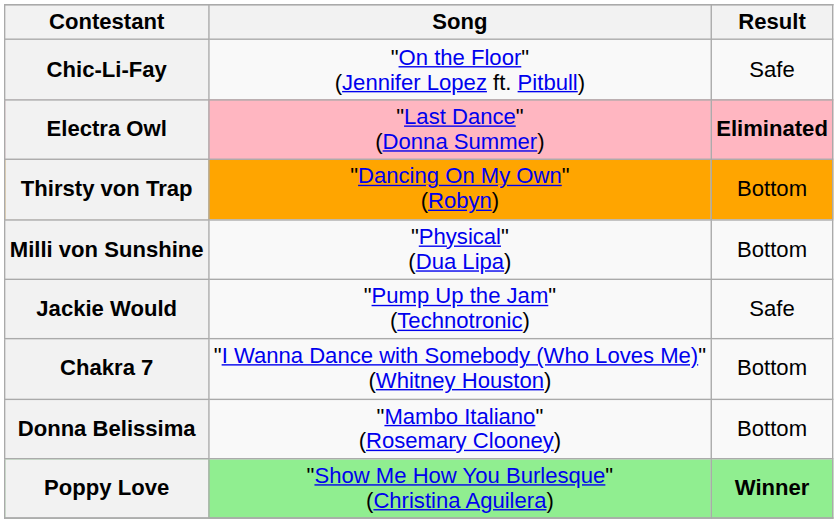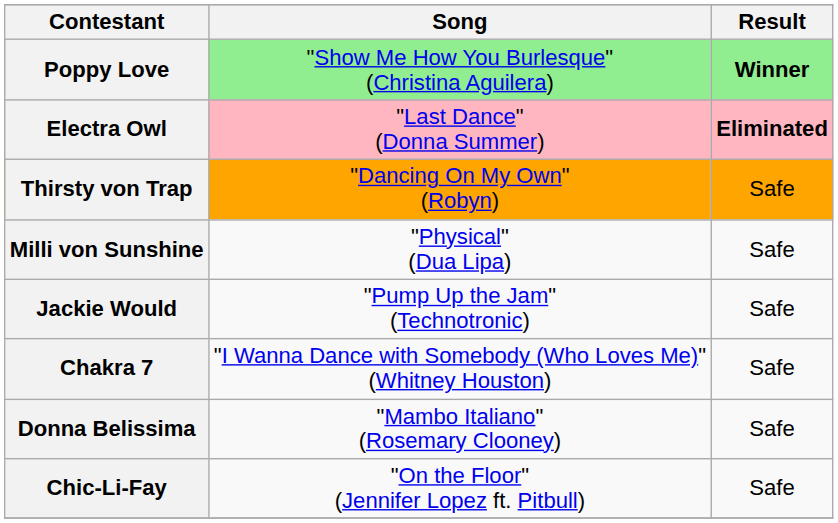rows swapped: Chic-Li-Fay <-> Poppy Love
Thirsty von Trap | Result: Bottom -> Safe
Milli von Sunshine | Result: Bottom -> Safe
Chakra 7 | Result: Bottom -> Safe
Donna Belissima | Result: Bottom -> Safe
